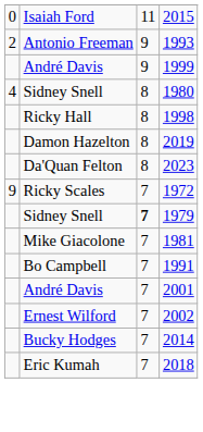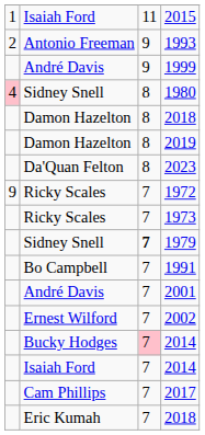2015 | column 1: 0 -> 1
1980 | column 1: no background -> pink background
- row: Ricky Hall | 8 | 1998
+ row: Damon Hazelton | 8 | 2018
+ row: Ricky Scales | 7 | 1973
- row: Mike Giacolone | 7 | 1981
Bucky Hodges / 2014 | column 3: no background -> pink background
+ row: Isaiah Ford | 7 | 2014
+ row: Cam Phillips | 7 | 2017
